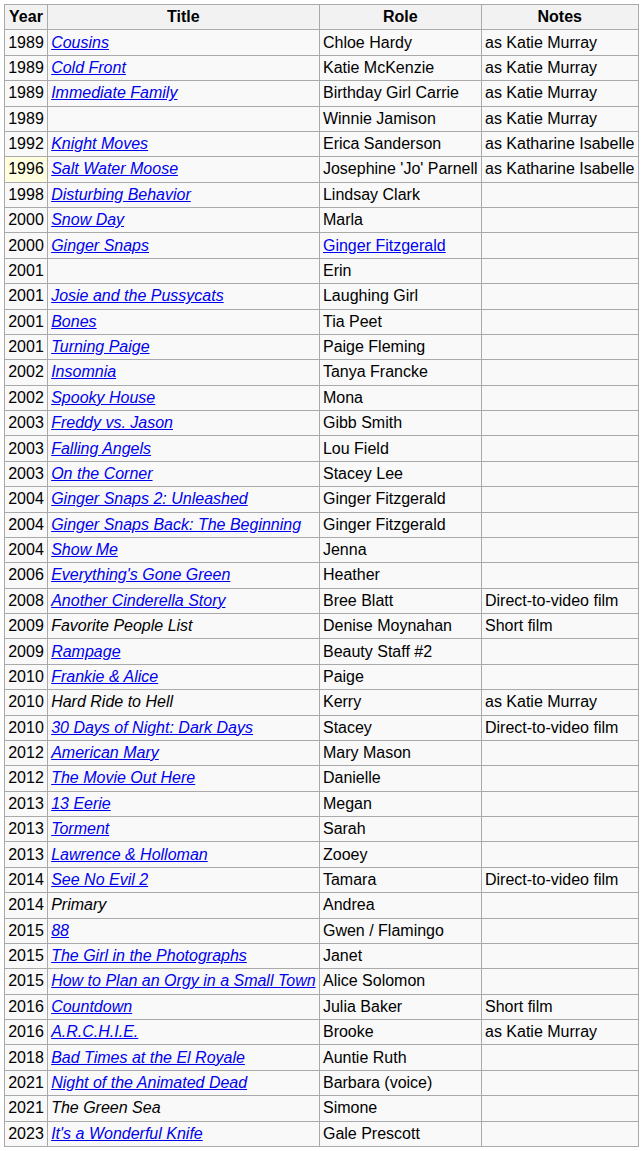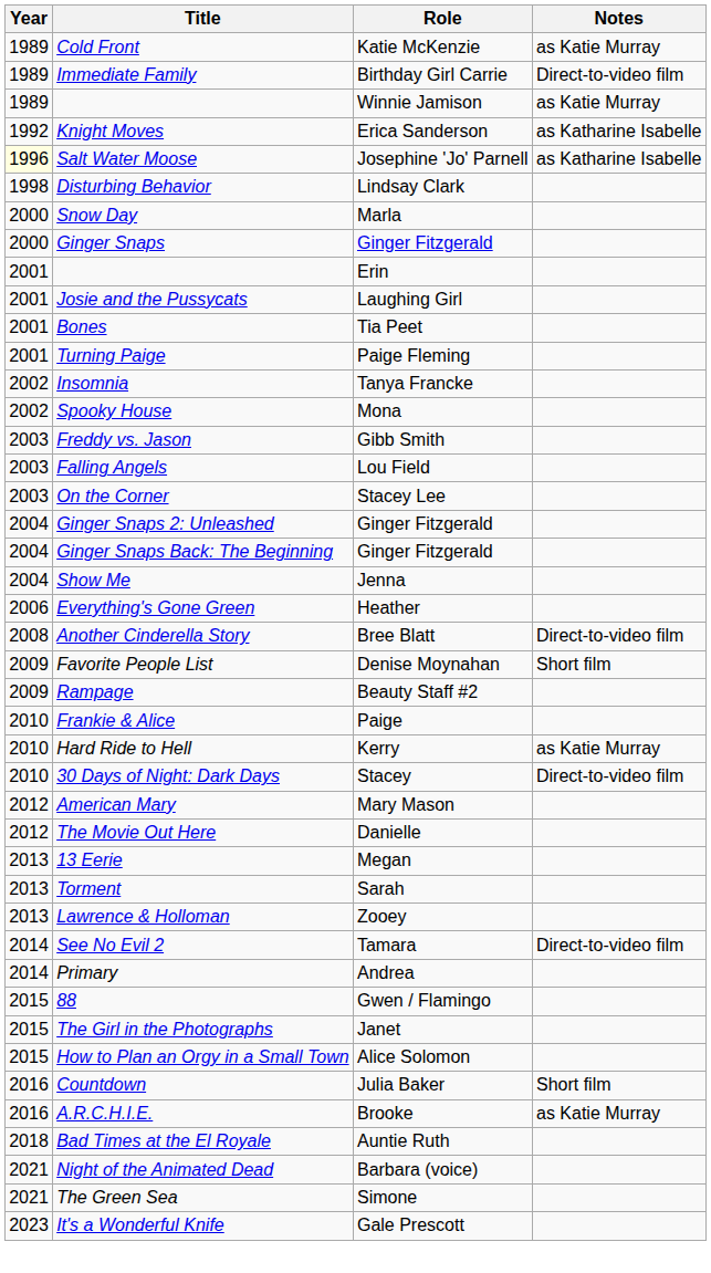- row: 1989 | Cousins | Chloe Hardy | as Katie Murray
Immediate Family | Notes: as Katie Murray -> Direct-to-video film
